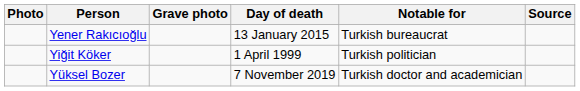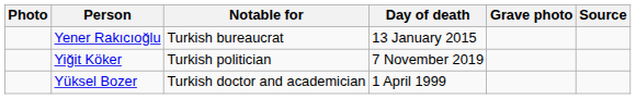columns swapped: Notable for <-> Grave photo
Yiğit Köker | Day of death: 1 April 1999 -> 7 November 2019
Yüksel Bozer | Day of death: 7 November 2019 -> 1 April 1999
